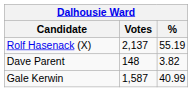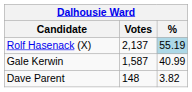Rolf Hasenack (X) | %: no background -> lightblue background
rows swapped: Gale Kerwin <-> Dave Parent
